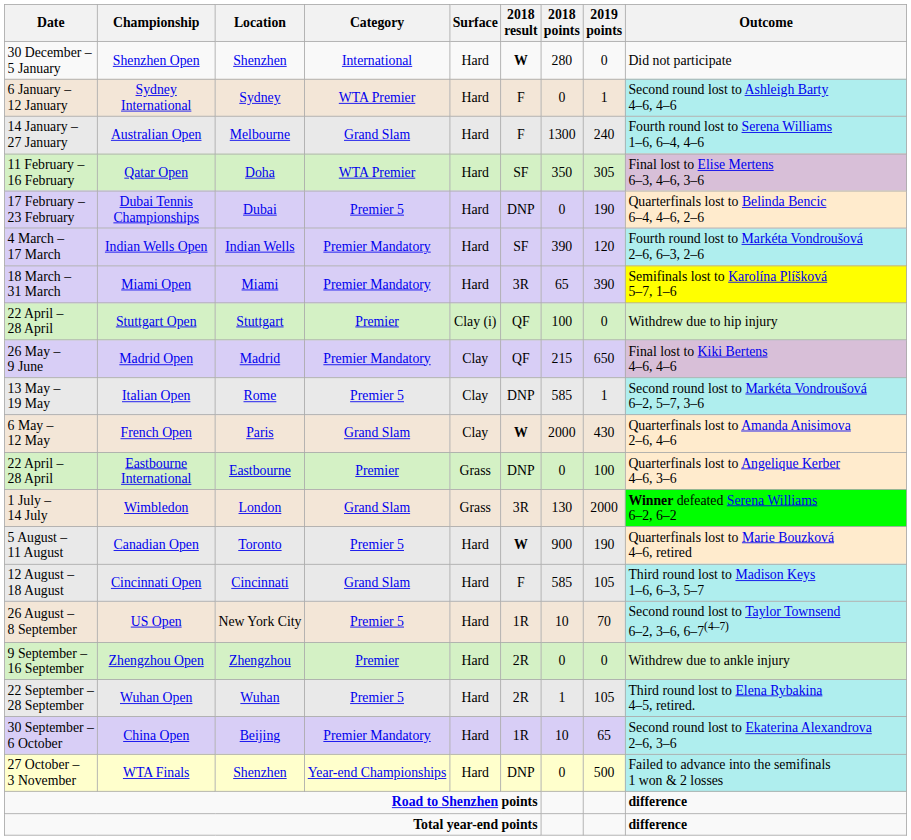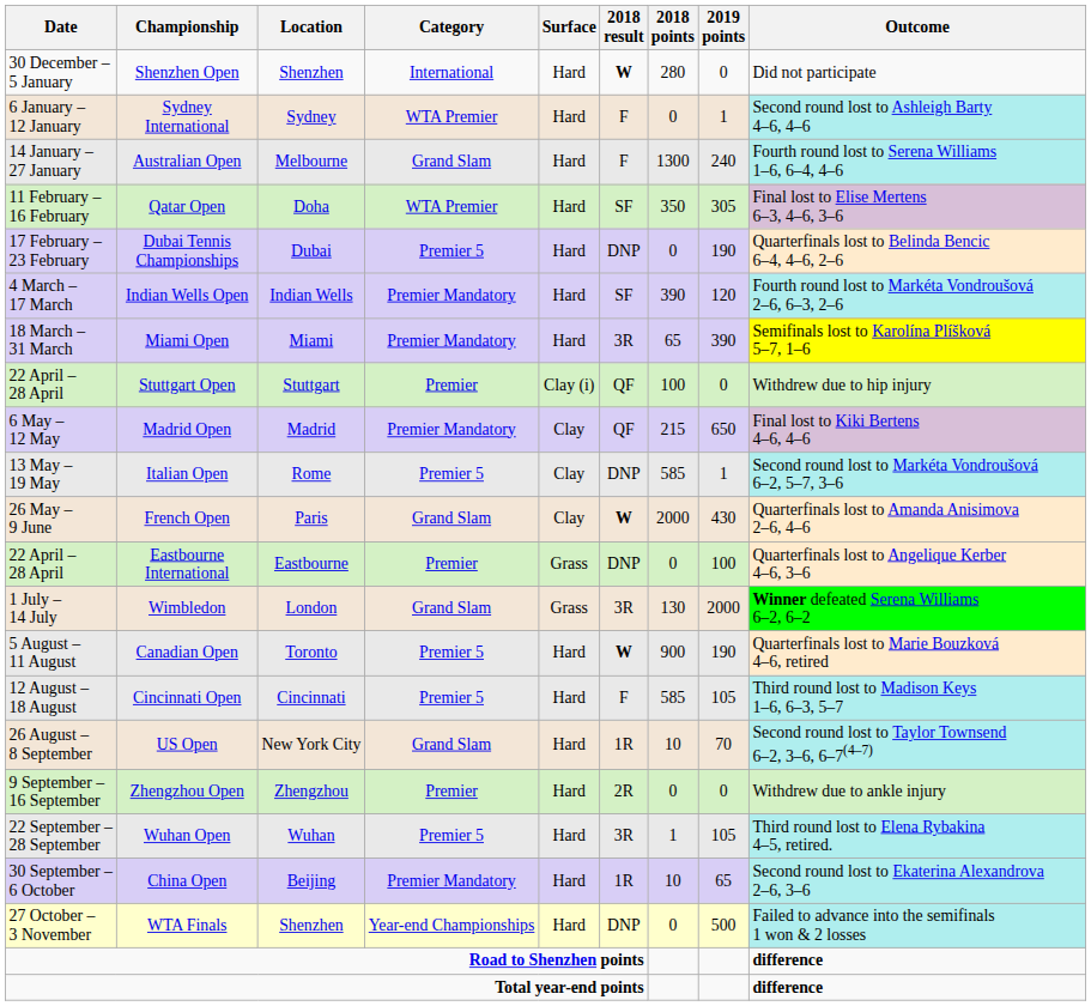Madrid Open | Date: 26 May – 9 June -> 6 May – 12 May
French Open | Date: 6 May – 12 May -> 26 May – 9 June
Cincinnati Open | Category: Grand Slam -> Premier 5
US Open | Category: Premier 5 -> Grand Slam
Wuhan Open | 2018 result: 2R -> 3R
